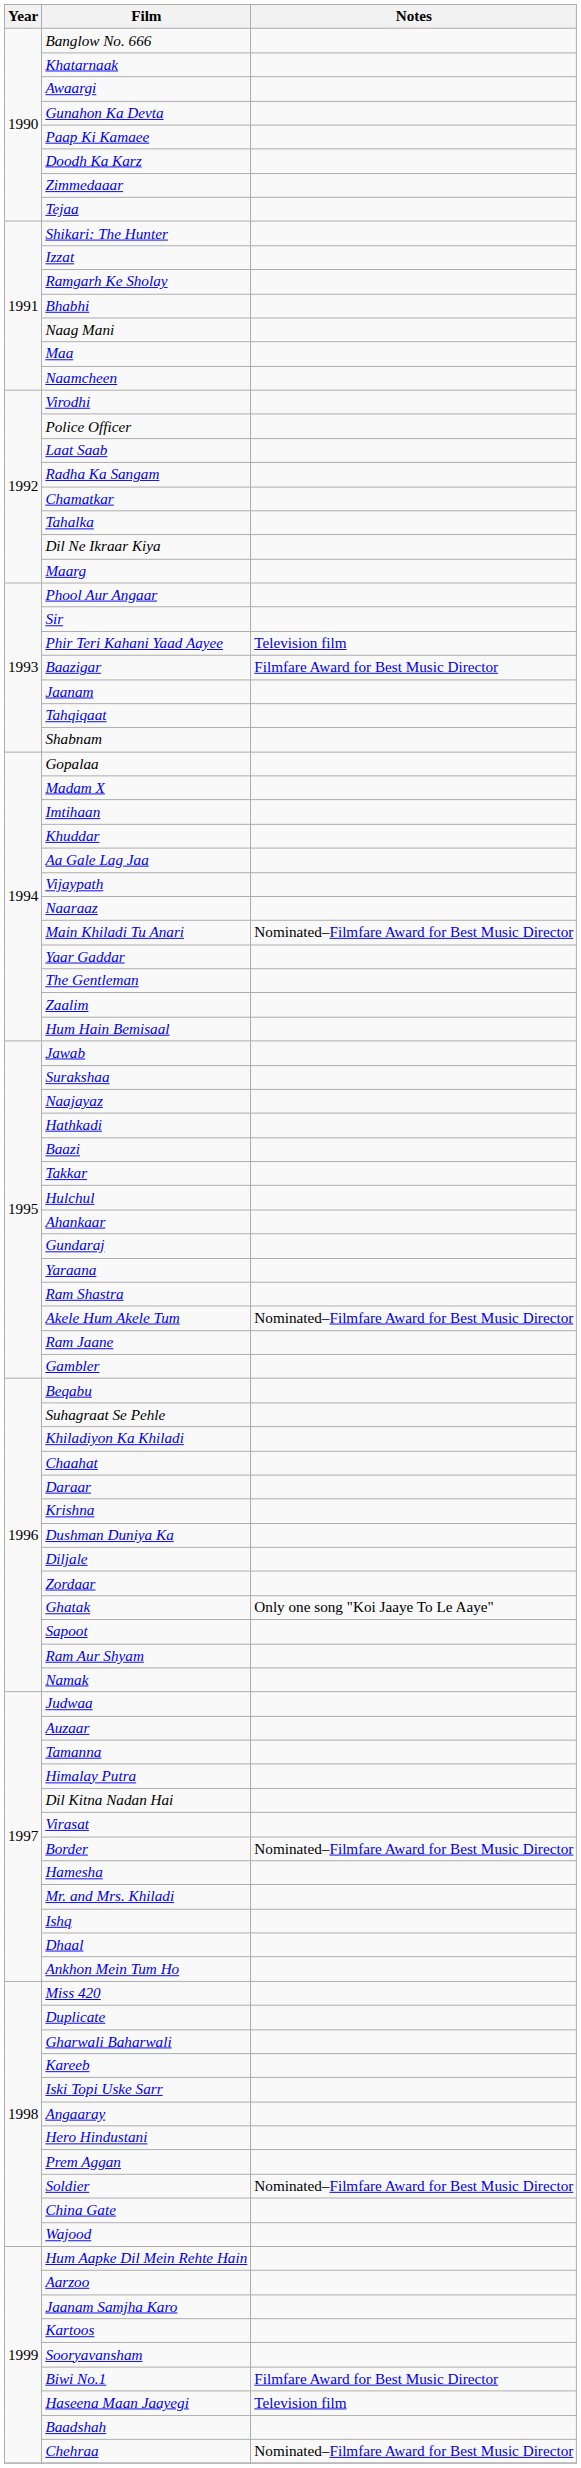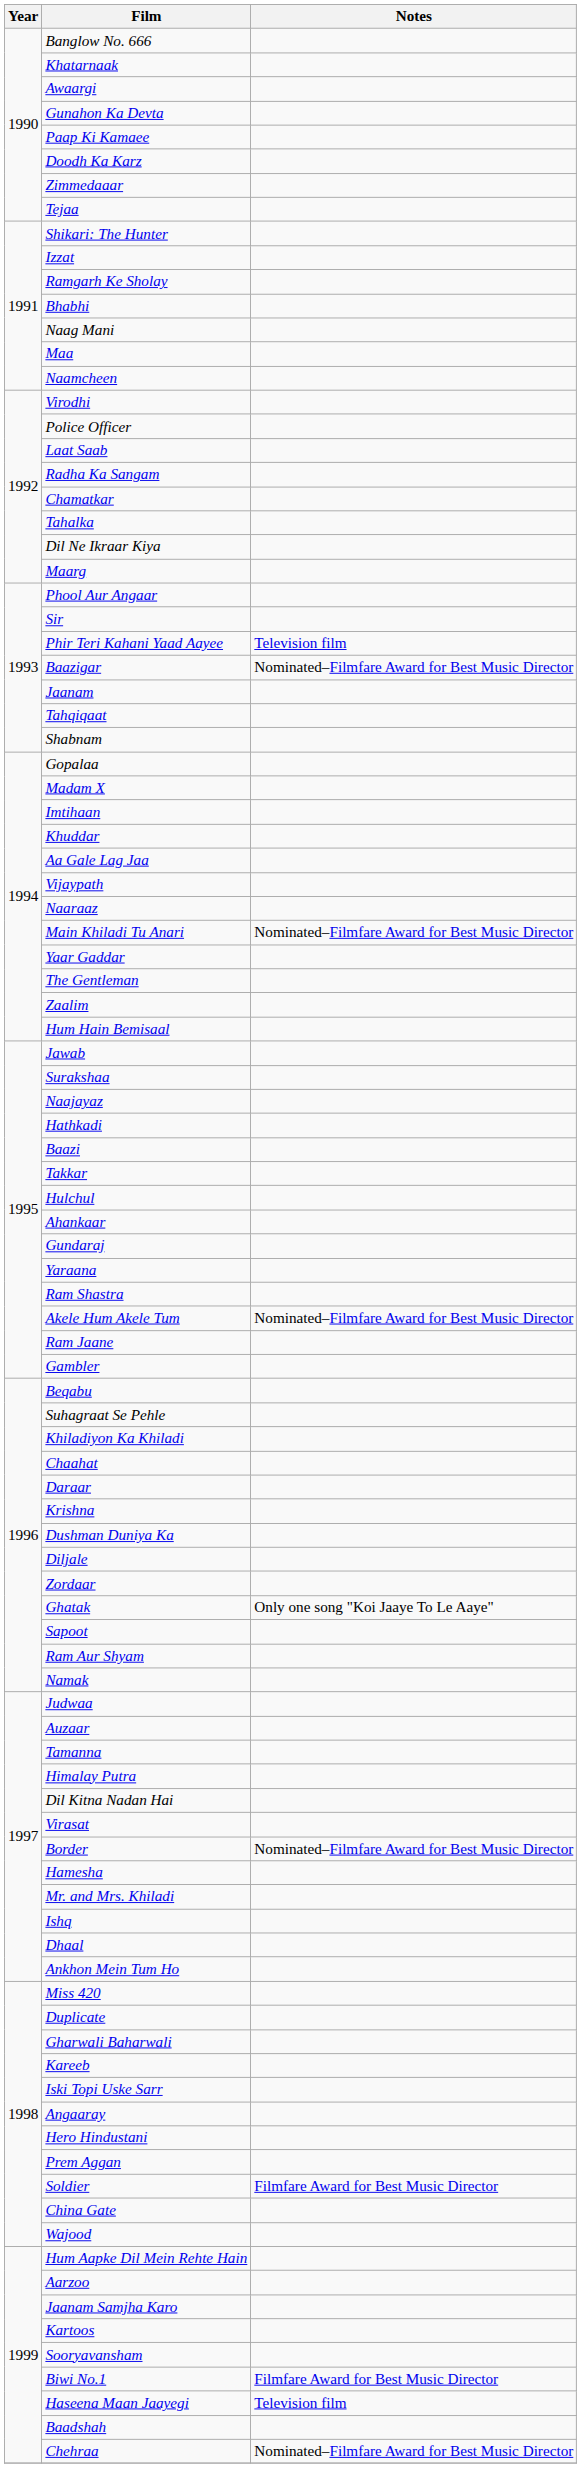Baazigar | Notes: Filmfare Award for Best Music Director -> Nominated–Filmfare Award for Best Music Director
Soldier | Notes: Nominated–Filmfare Award for Best Music Director -> Filmfare Award for Best Music Director
